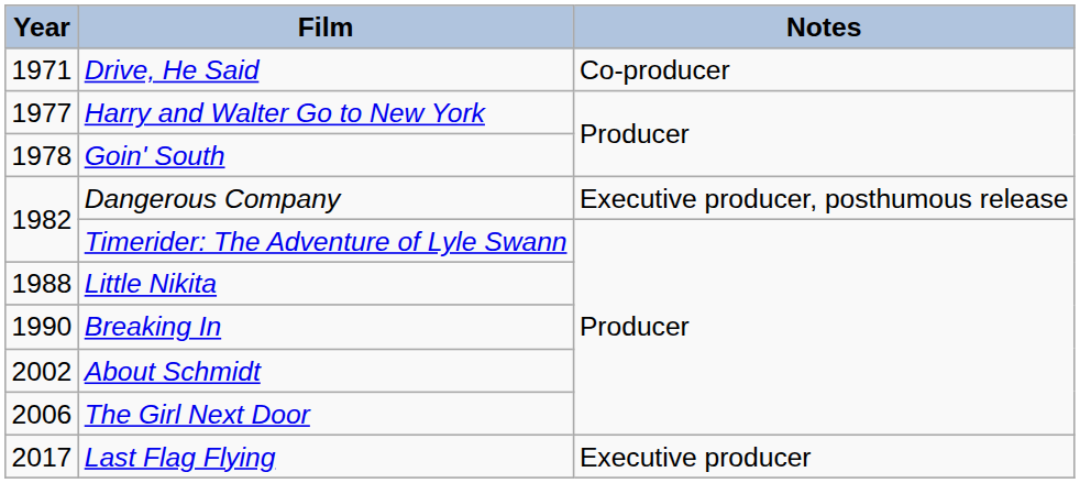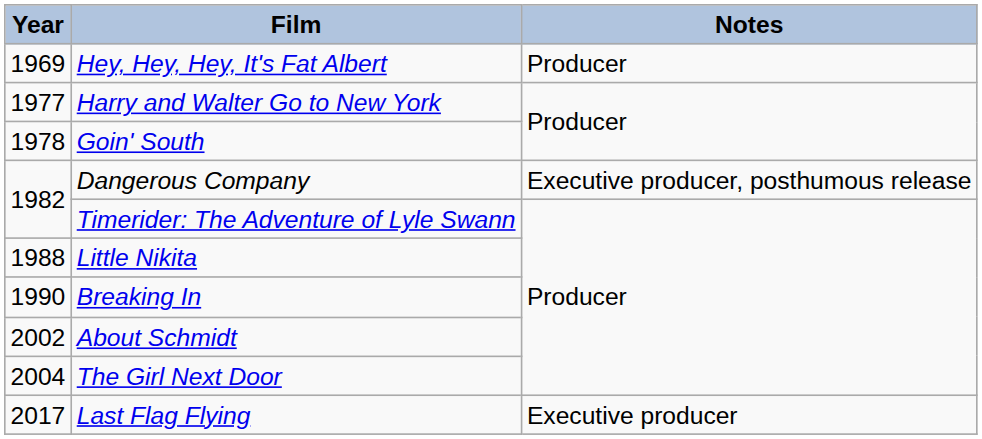+ row: 1969 | Hey, Hey, Hey, It's Fat Albert | Producer
- row: 1971 | Drive, He Said | Co-producer
The Girl Next Door | Year: 2006 -> 2004
